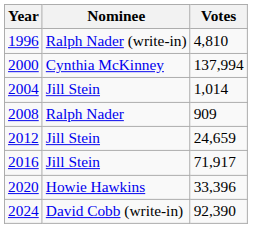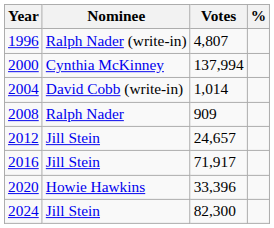+ column: %
1996 | Votes: 4,810 -> 4,807
2004 | Nominee: Jill Stein -> David Cobb (write-in)
2012 | Votes: 24,659 -> 24,657
2024 | Nominee: David Cobb (write-in) -> Jill Stein
2024 | Votes: 92,390 -> 82,300
